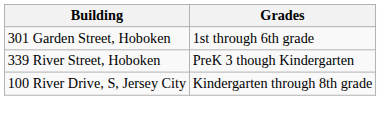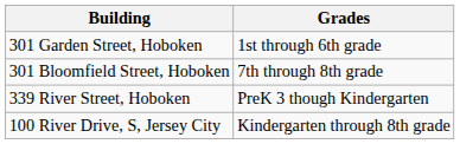+ row: 301 Bloomfield Street, Hoboken | 7th through 8th grade
